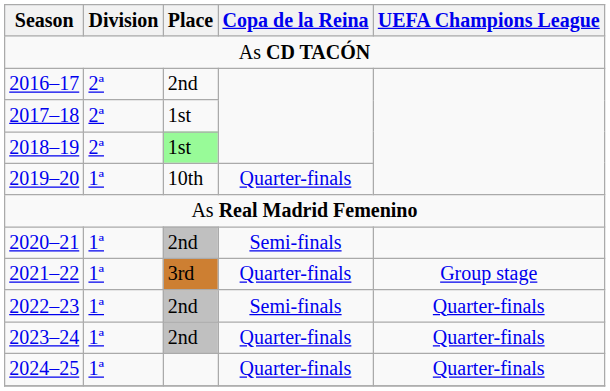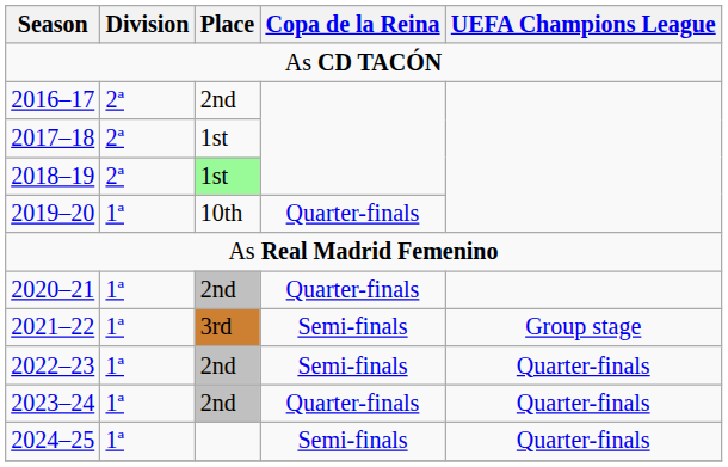2020–21 | Copa de la Reina: Semi-finals -> Quarter-finals
2021–22 | Copa de la Reina: Quarter-finals -> Semi-finals
2024–25 | Copa de la Reina: Quarter-finals -> Semi-finals
